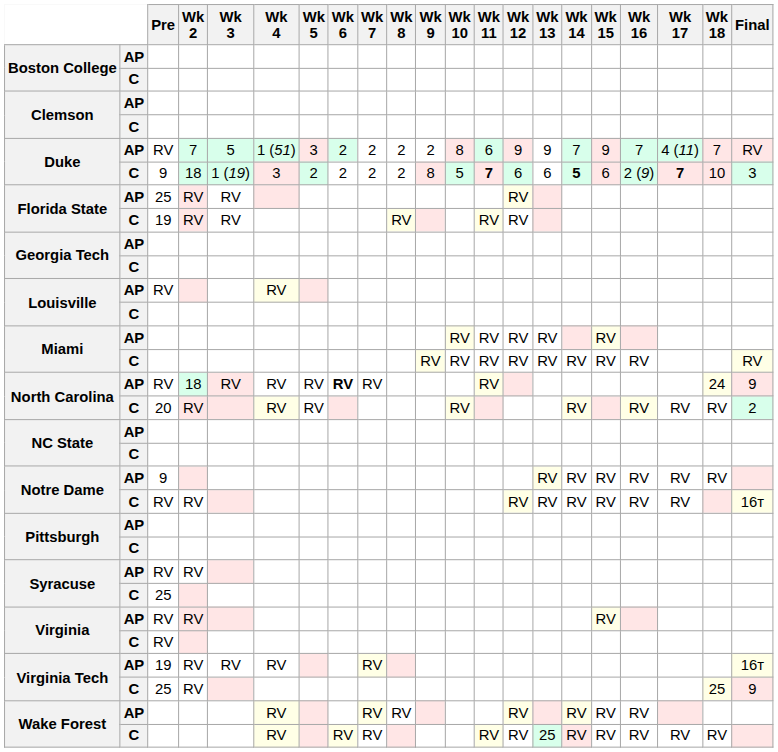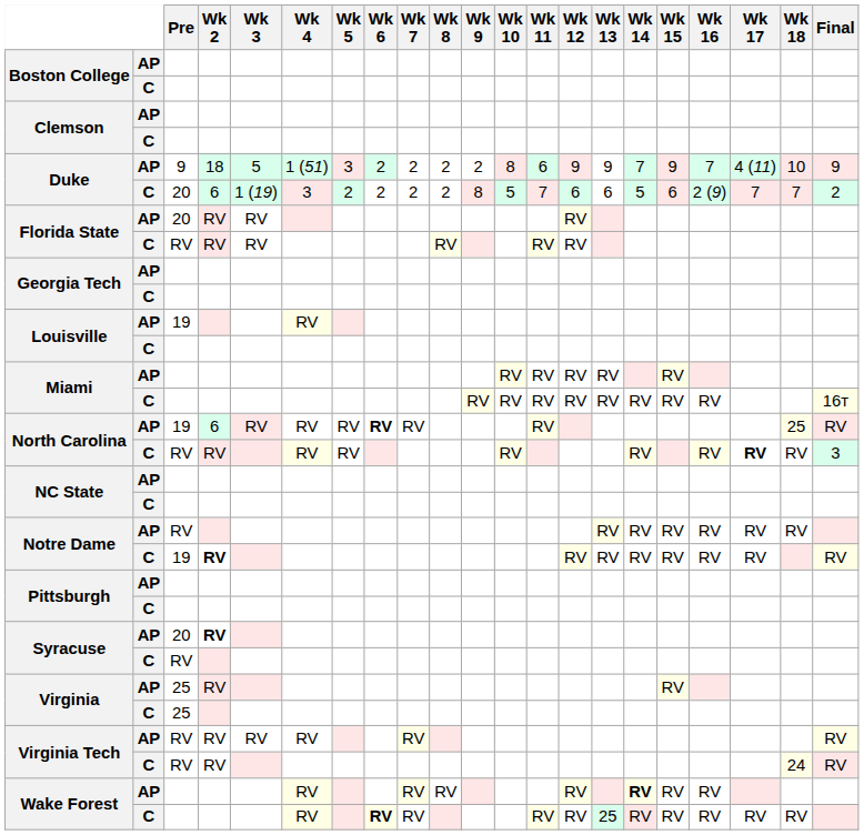Duke / AP | Pre: RV -> 9
Duke / AP | Wk 2: 7 -> 18
Duke / AP | Wk 18: 7 -> 10
Duke / AP | Final: RV -> 9
Duke / C | Pre: 9 -> 20
Duke / C | Wk 2: 18 -> 6
Duke / C | Wk 11: bold -> normal
Duke / C | Wk 14: bold -> normal
Duke / C | Wk 17: bold -> normal
Duke / C | Wk 18: 10 -> 7
Duke / C | Final: 3 -> 2
Florida State / AP | Pre: 25 -> 20
Florida State / C | Pre: 19 -> RV
Louisville / AP | Pre: RV -> 19
Miami / C | Final: RV -> 16т
North Carolina / AP | Pre: RV -> 19
North Carolina / AP | Wk 2: 18 -> 6
North Carolina / AP | Wk 18: 24 -> 25
North Carolina / AP | Final: 9 -> RV
North Carolina / C | Pre: 20 -> RV
North Carolina / C | Wk 17: normal -> bold
North Carolina / C | Final: 2 -> 3
Notre Dame / AP | Pre: 9 -> RV
Notre Dame / C | Pre: RV -> 19
Notre Dame / C | Wk 2: normal -> bold
Notre Dame / C | Final: 16т -> RV
Syracuse / AP | Pre: RV -> 20
Syracuse / AP | Wk 2: normal -> bold
Syracuse / C | Pre: 25 -> RV
Virginia / AP | Pre: RV -> 25
Virginia / C | Pre: RV -> 25
Virginia Tech / AP | Pre: 19 -> RV
Virginia Tech / AP | Final: 16т -> RV
Virginia Tech / C | Pre: 25 -> RV
Virginia Tech / C | Wk 18: 25 -> 24
Virginia Tech / C | Final: 9 -> RV
Wake Forest / AP | Wk 14: normal -> bold
Wake Forest / C | Wk 6: normal -> bold
